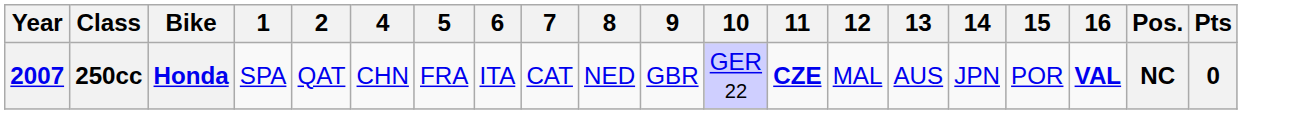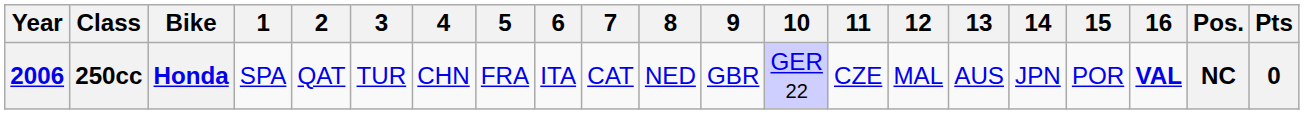+ column: 3 | TUR
250cc | Year: 2007 -> 2006
250cc | 11: bold -> normal
